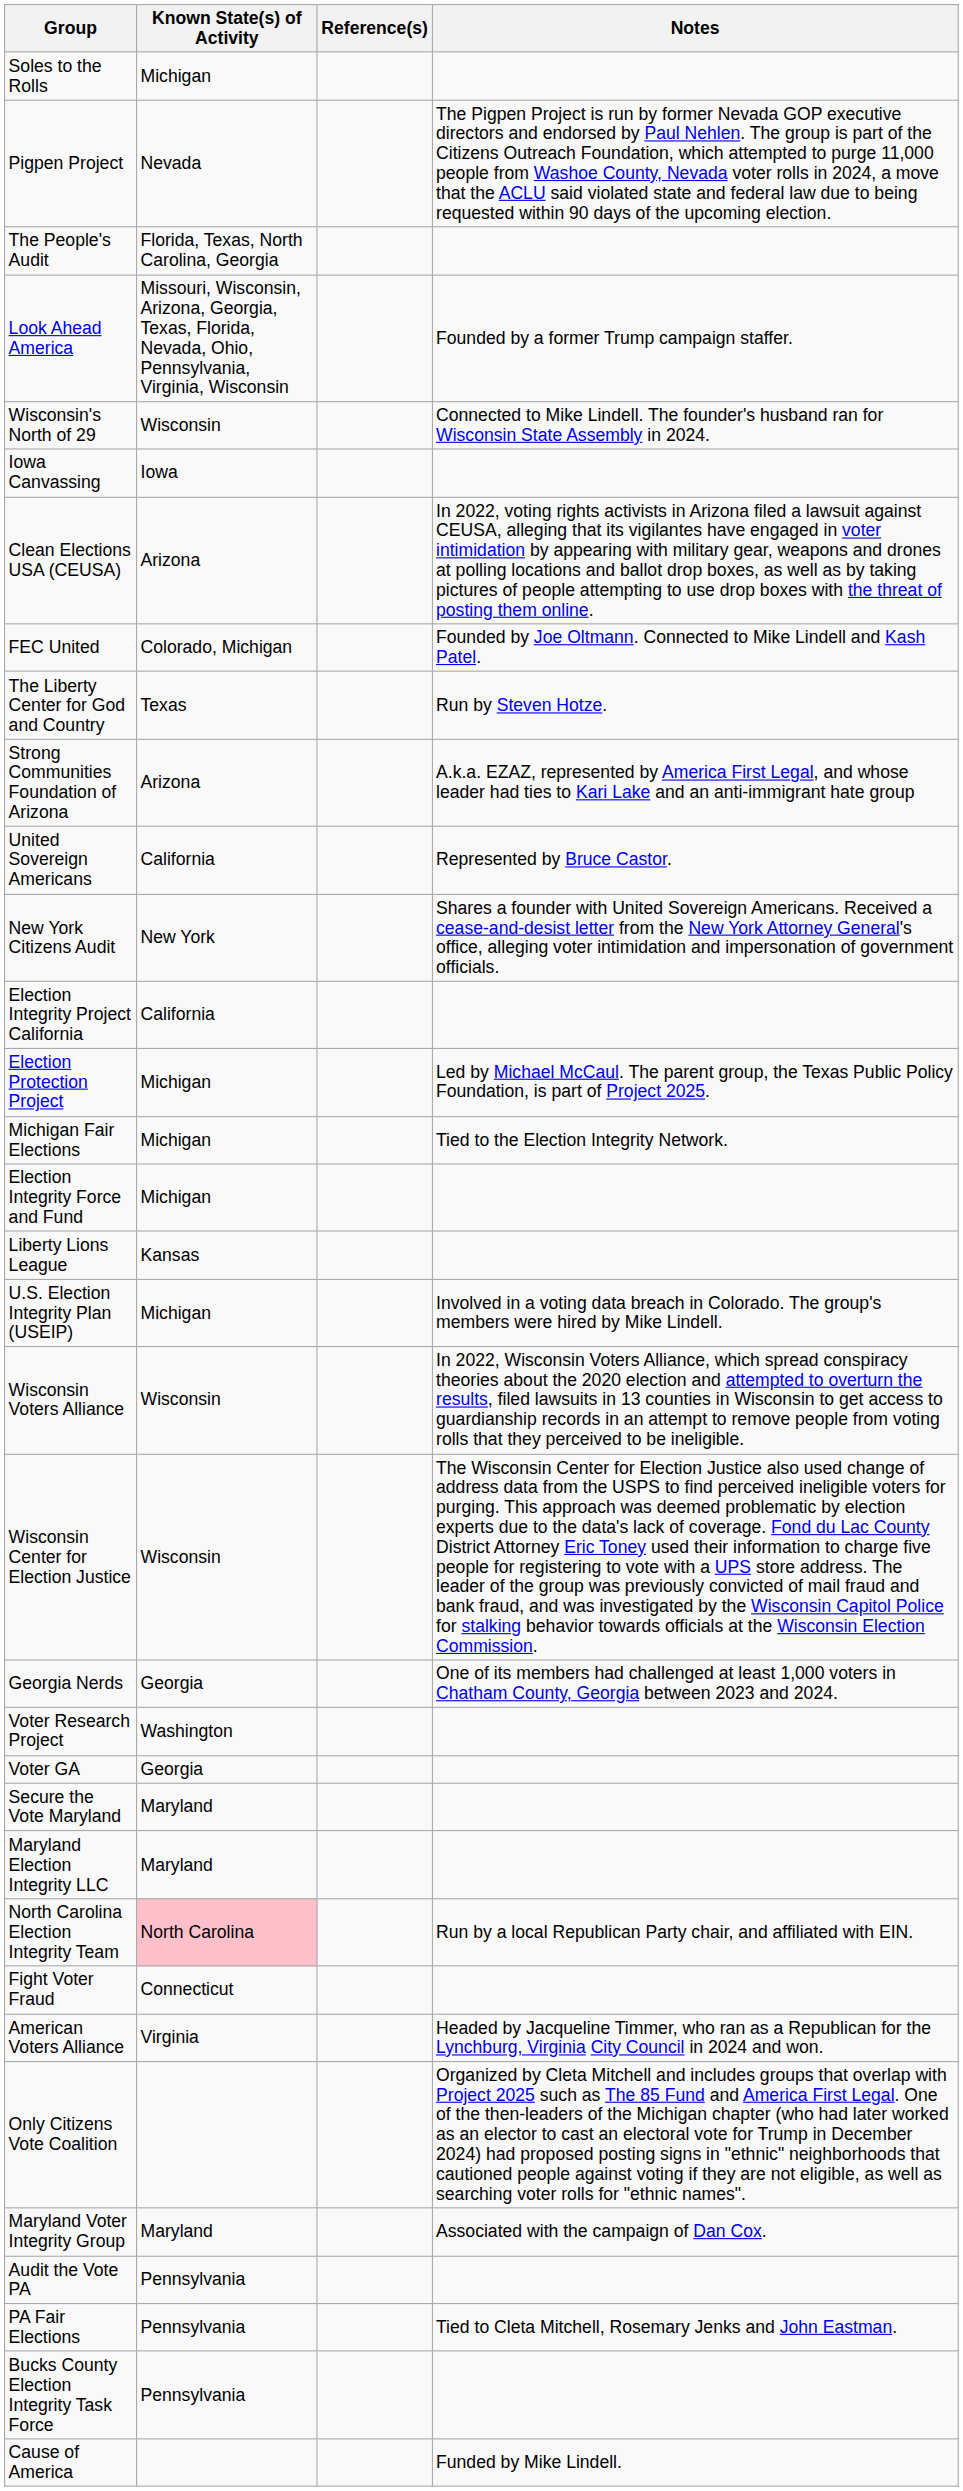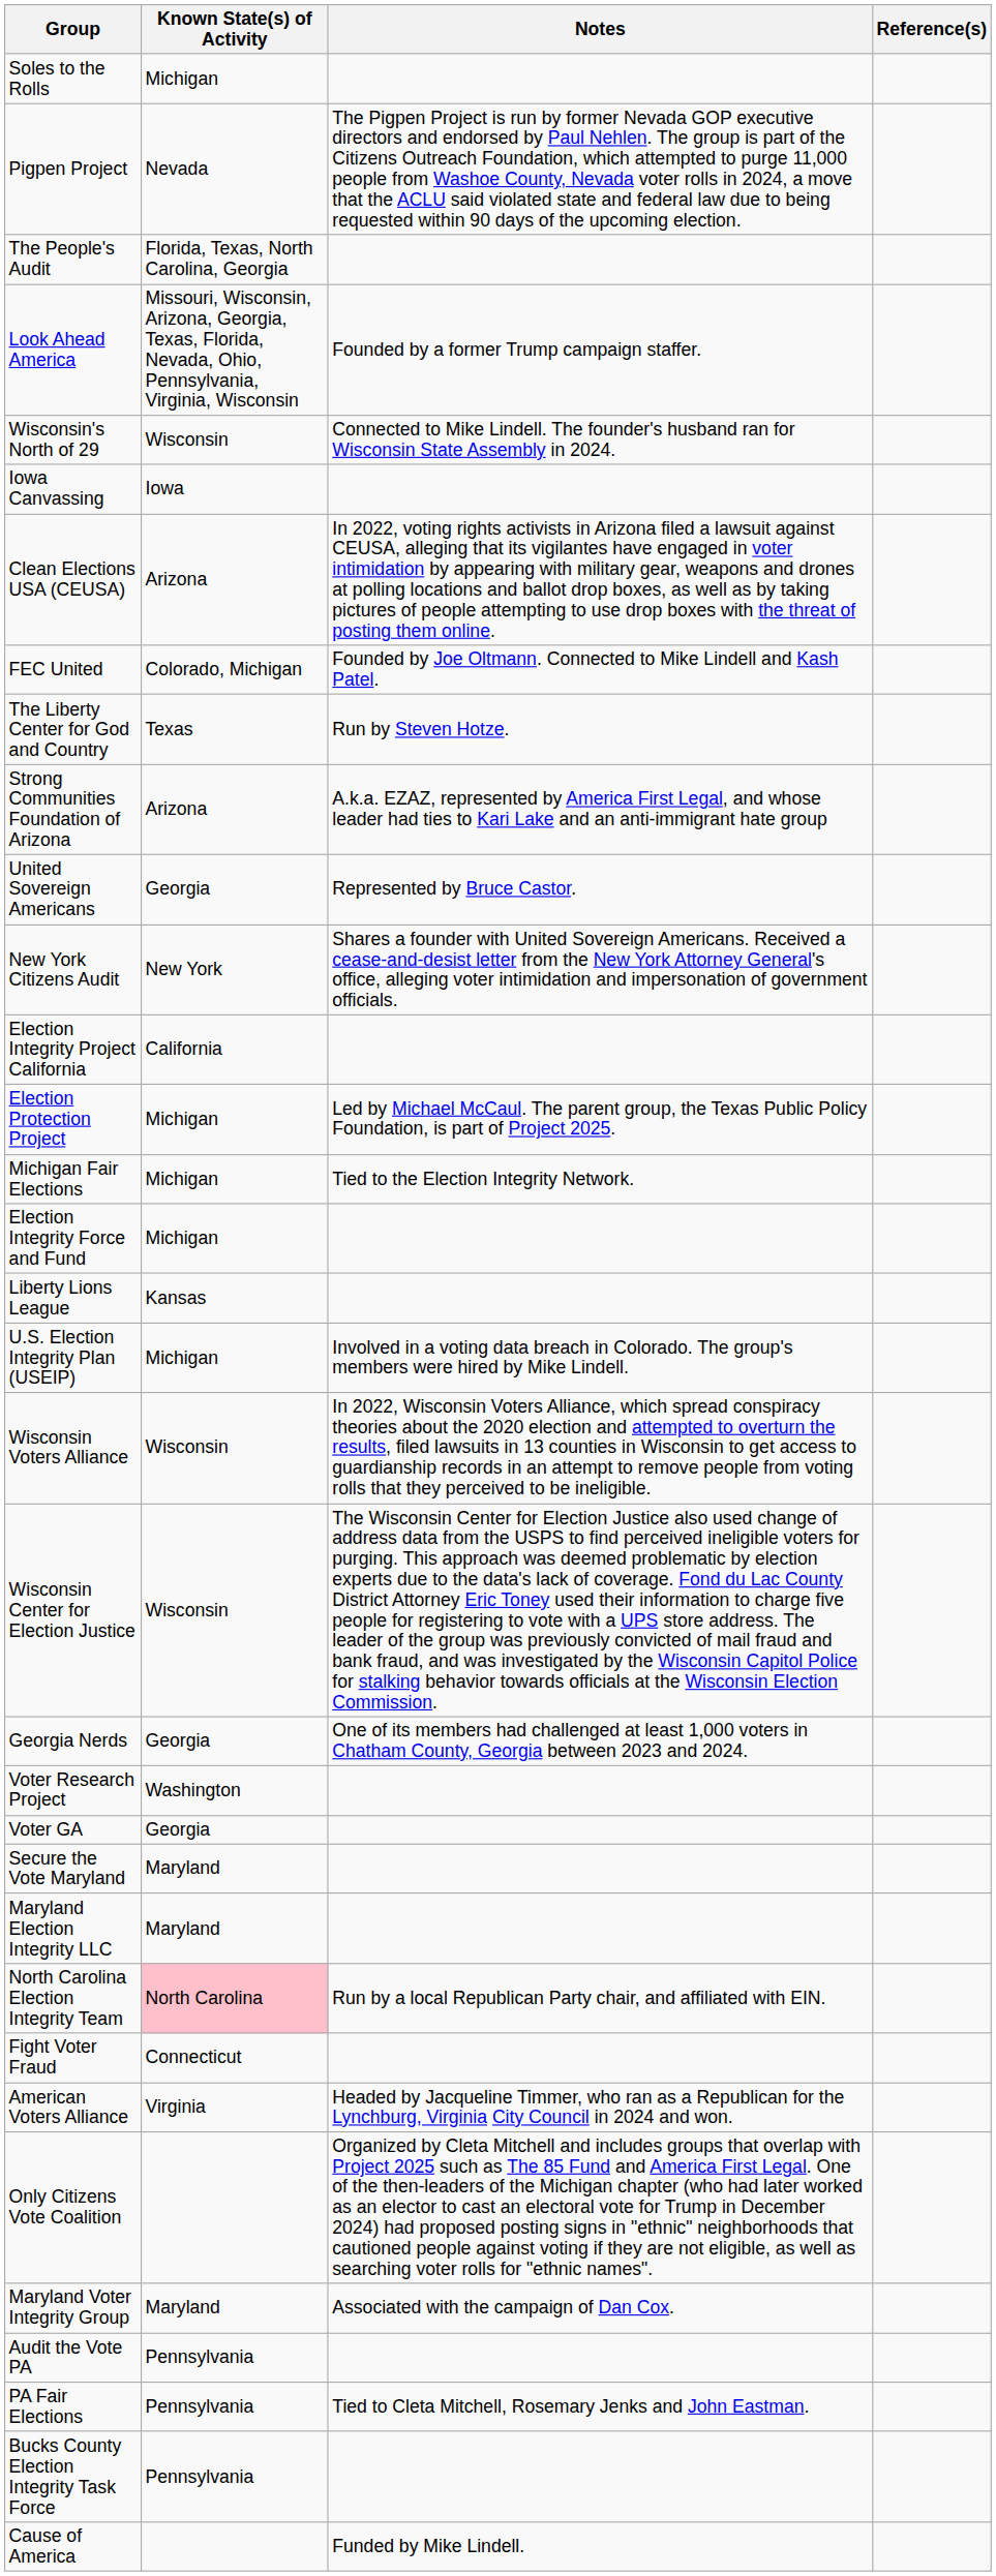columns swapped: Notes <-> Reference(s)
United Sovereign Americans | Known State(s) of Activity: California -> Georgia
